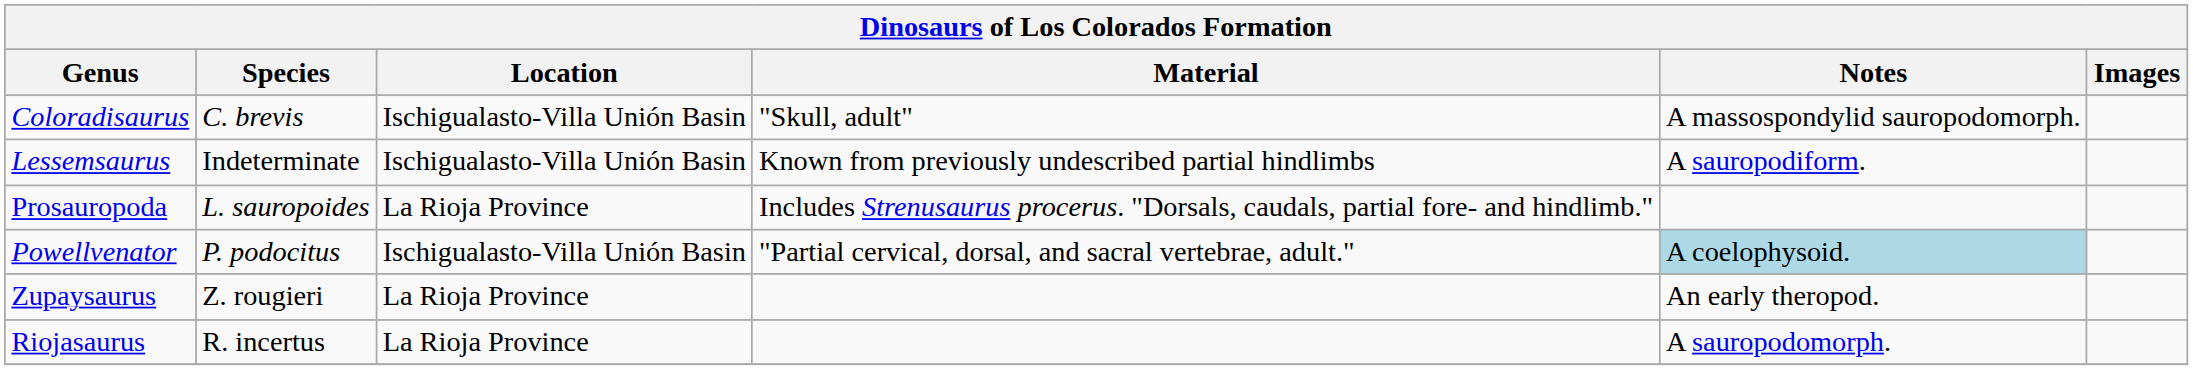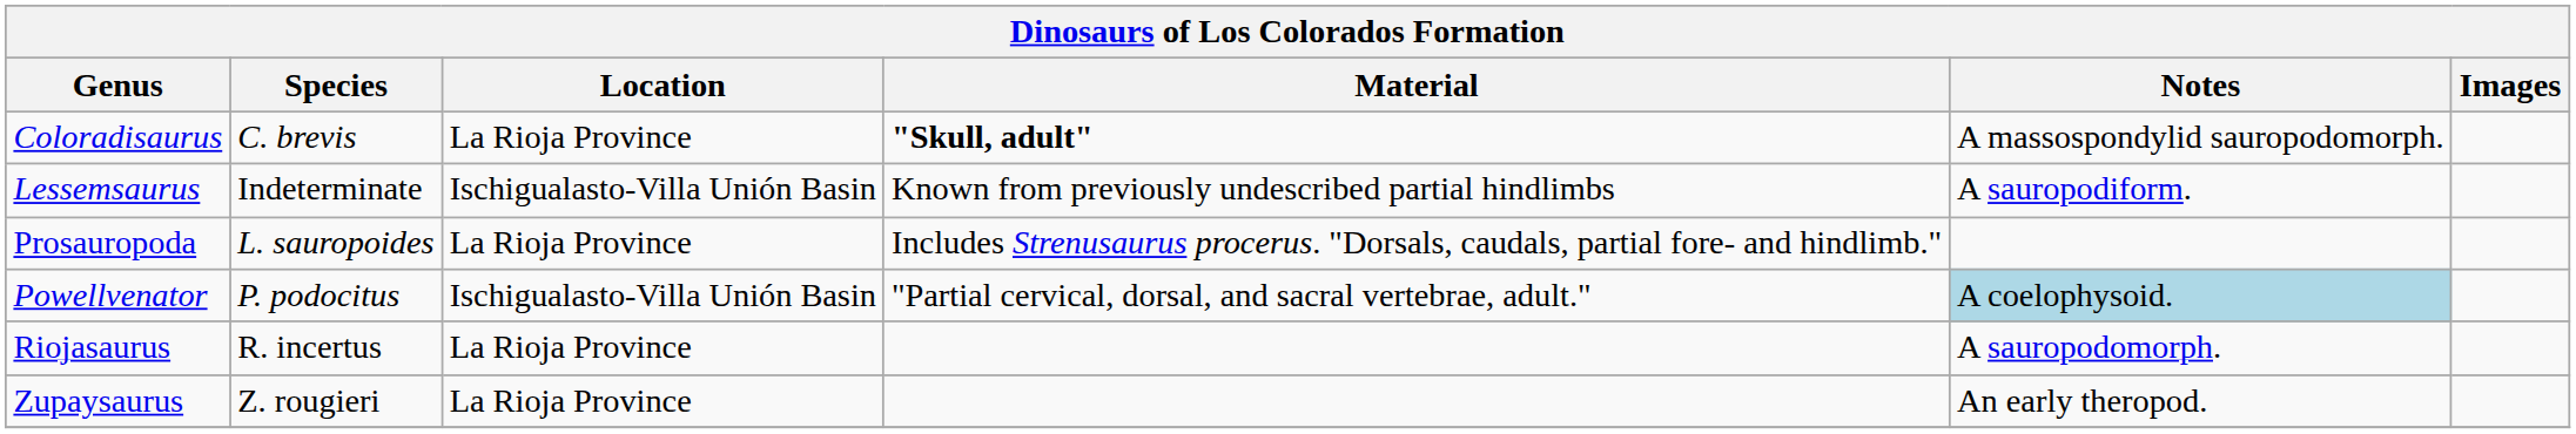Coloradisaurus | Location: Ischigualasto-Villa Unión Basin -> La Rioja Province
Coloradisaurus | Material: normal -> bold
rows swapped: Riojasaurus <-> Zupaysaurus
